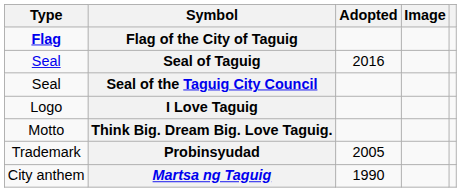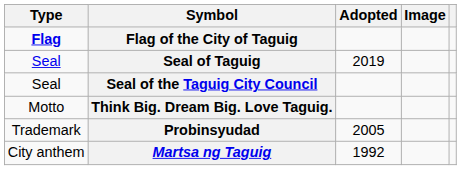Seal of Taguig | Adopted: 2016 -> 2019
- row: Logo | I Love Taguig
Martsa ng Taguig | Adopted: 1990 -> 1992
